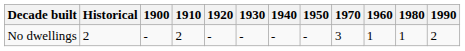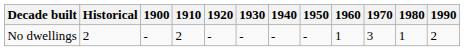columns swapped: 1960 <-> 1970
